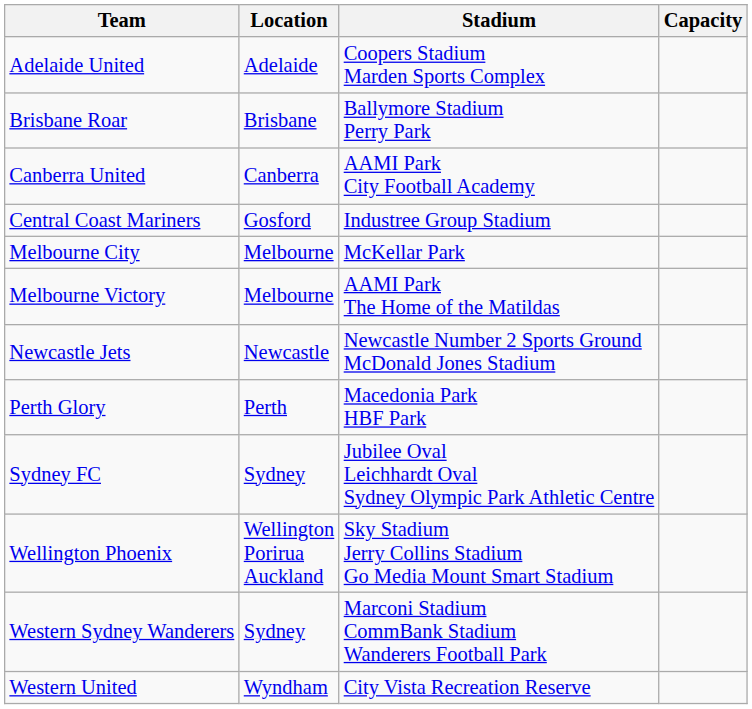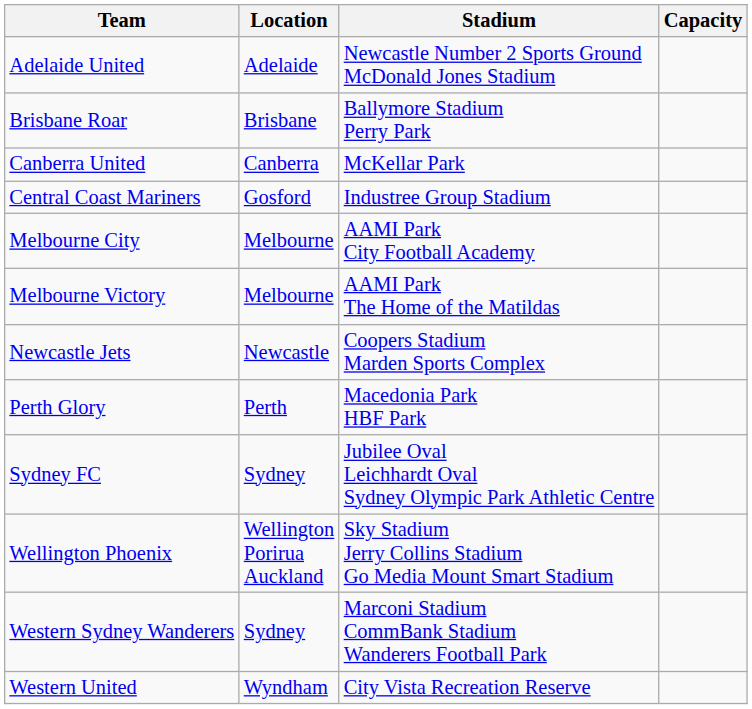Adelaide United | Stadium: Coopers Stadium Marden Sports Complex -> Newcastle Number 2 Sports Ground McDonald Jones Stadium
Canberra United | Stadium: AAMI Park City Football Academy -> McKellar Park
Melbourne City | Stadium: McKellar Park -> AAMI Park City Football Academy
Newcastle Jets | Stadium: Newcastle Number 2 Sports Ground McDonald Jones Stadium -> Coopers Stadium Marden Sports Complex
